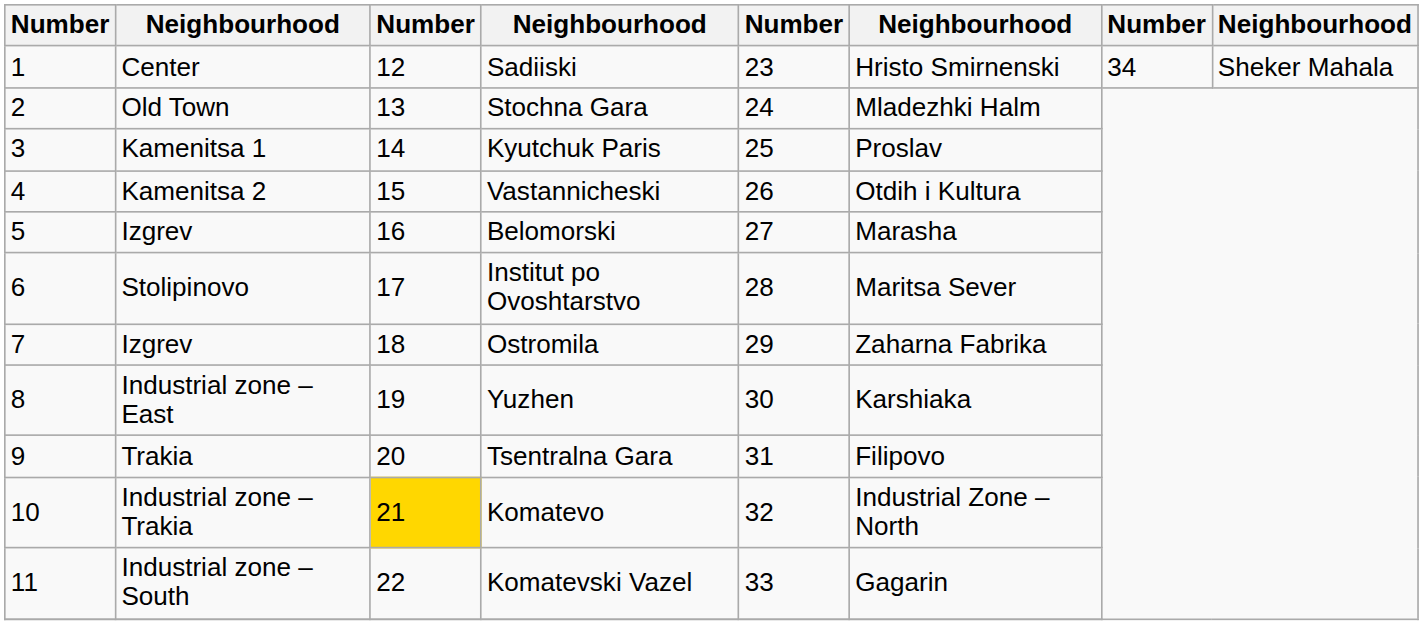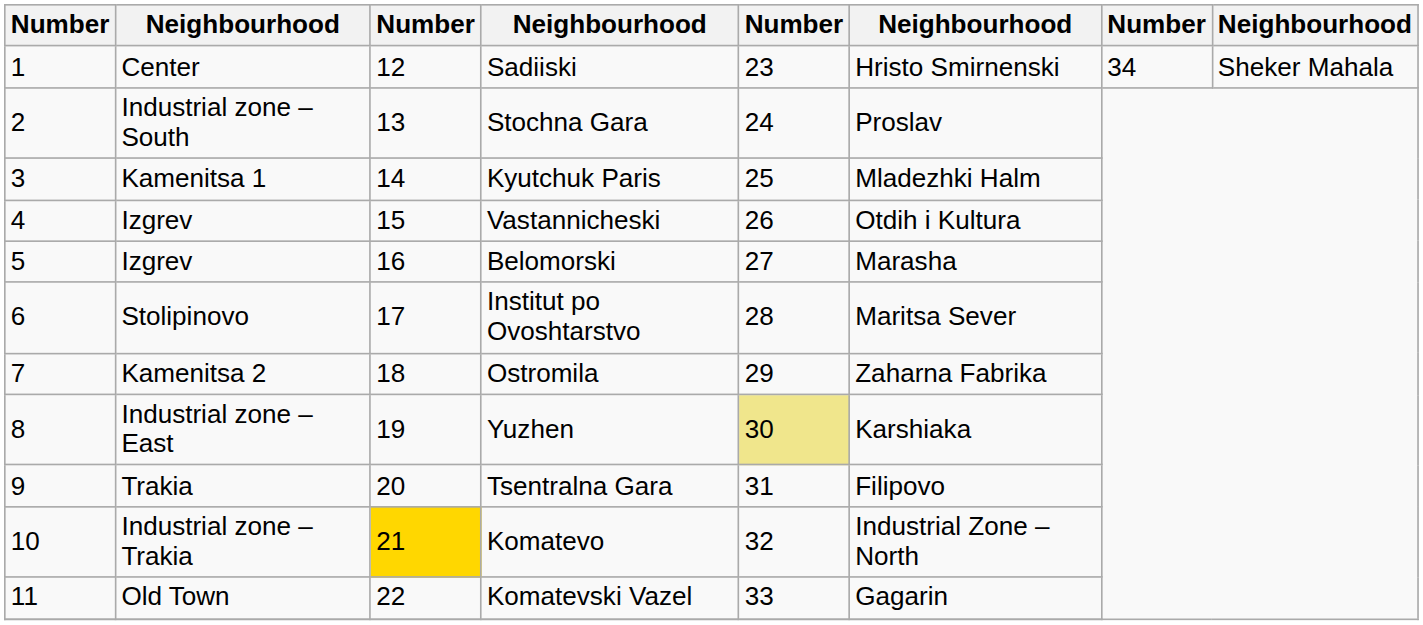Stochna Gara | column 2: Old Town -> Industrial zone – South
Stochna Gara | column 6: Mladezhki Halm -> Proslav
Kyutchuk Paris | column 6: Proslav -> Mladezhki Halm
Vastannicheski | column 2: Kamenitsa 2 -> Izgrev
Ostromila | column 2: Izgrev -> Kamenitsa 2
Yuzhen | column 5: no background -> khaki background
Komatevski Vazel | column 2: Industrial zone – South -> Old Town
